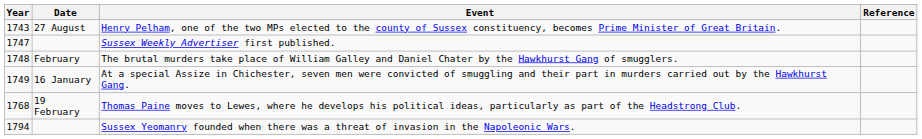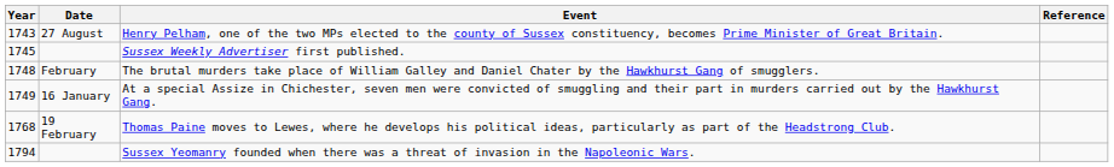Sussex Weekly Advertiser first published. | Year: 1747 -> 1745
